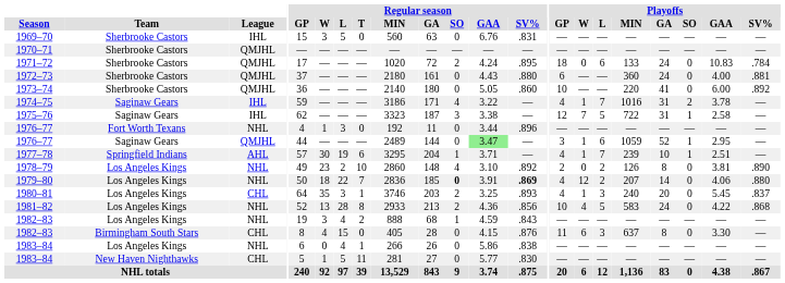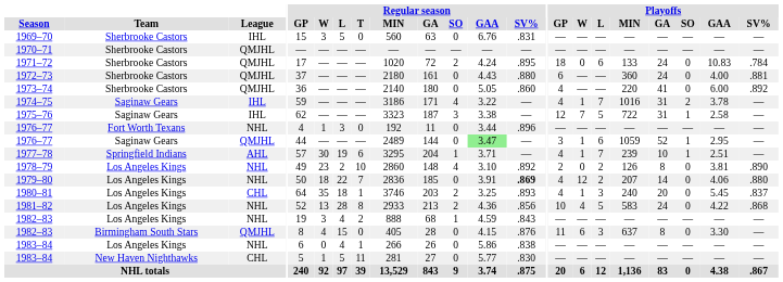1973–74 | Playoffs / GP: 10 -> 4
1979–80 | Regular season / SO: bold -> normal
1980–81 | Regular season / L: 3 -> 18
1982–83 / Birmingham South Stars | League: CHL -> QMJHL
